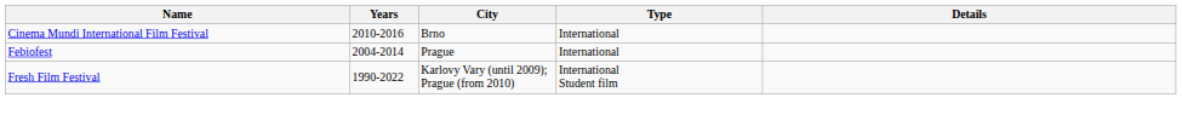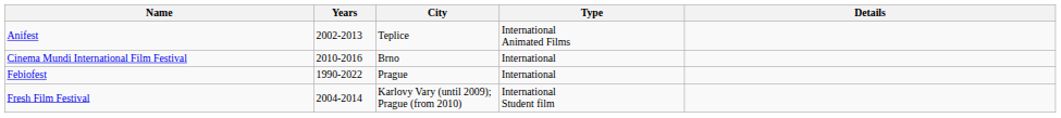+ row: Anifest | 2002-2013 | Teplice | International Animated Films
Febiofest | Years: 2004-2014 -> 1990-2022
Fresh Film Festival | Years: 1990-2022 -> 2004-2014
